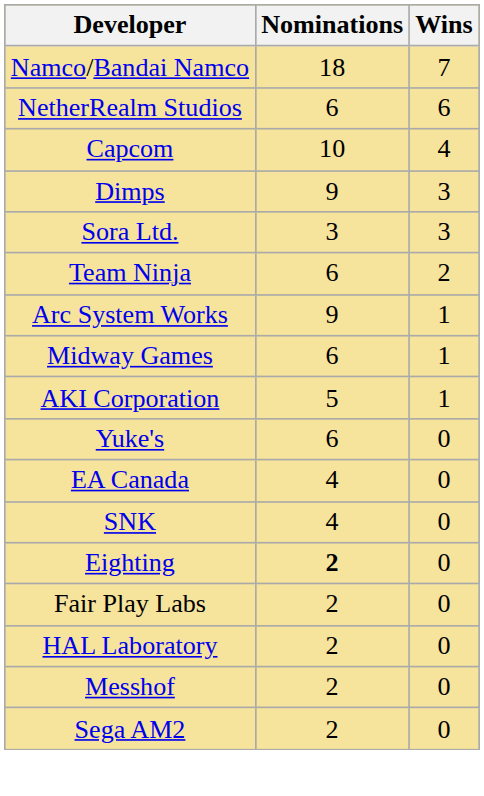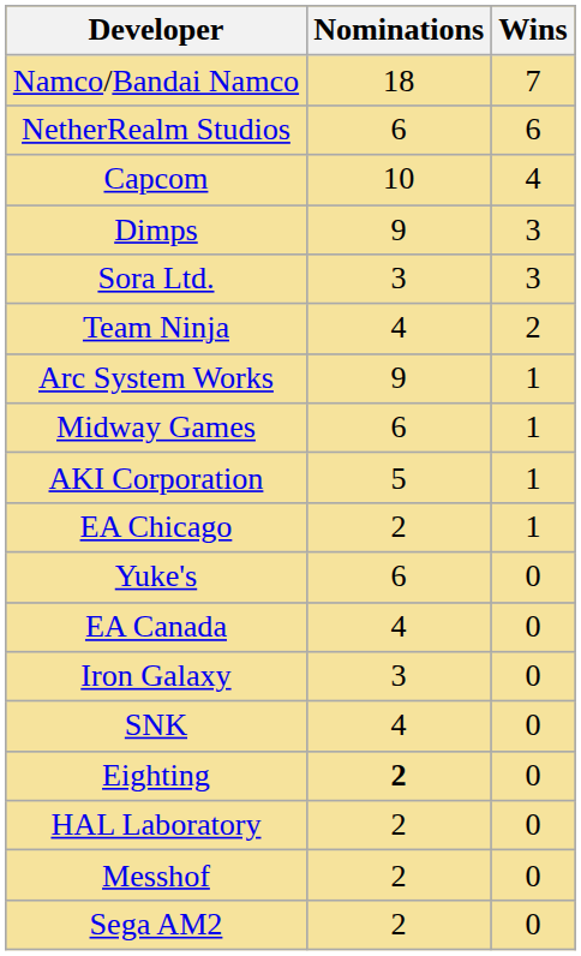Team Ninja | Nominations: 6 -> 4
+ row: EA Chicago | 2 | 1
+ row: Iron Galaxy | 3 | 0
- row: Fair Play Labs | 2 | 0
